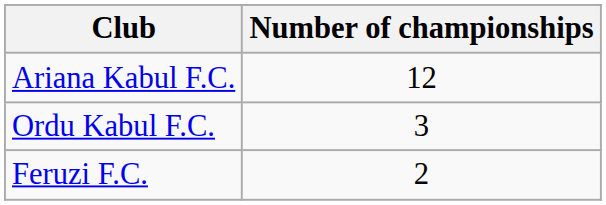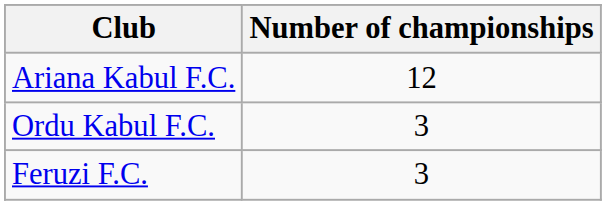Feruzi F.C. | Number of championships: 2 -> 3
